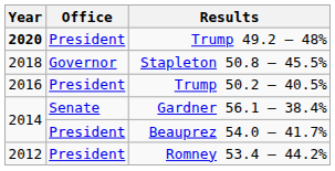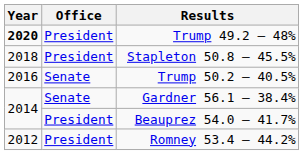Stapleton 50.8 – 45.5% | Office: Governor -> President
Trump 50.2 – 40.5% | Office: President -> Senate
